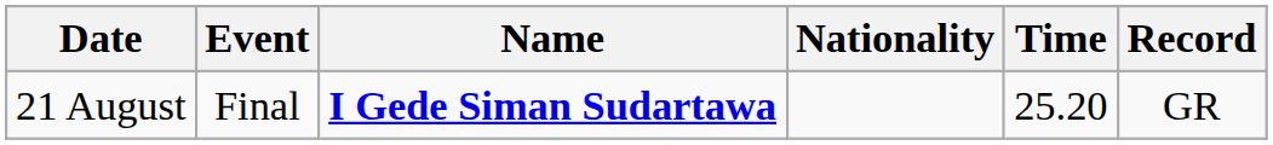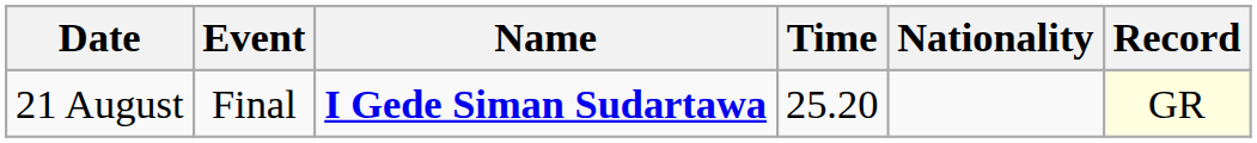columns swapped: Nationality <-> Time
21 August | Record: no background -> lightyellow background
